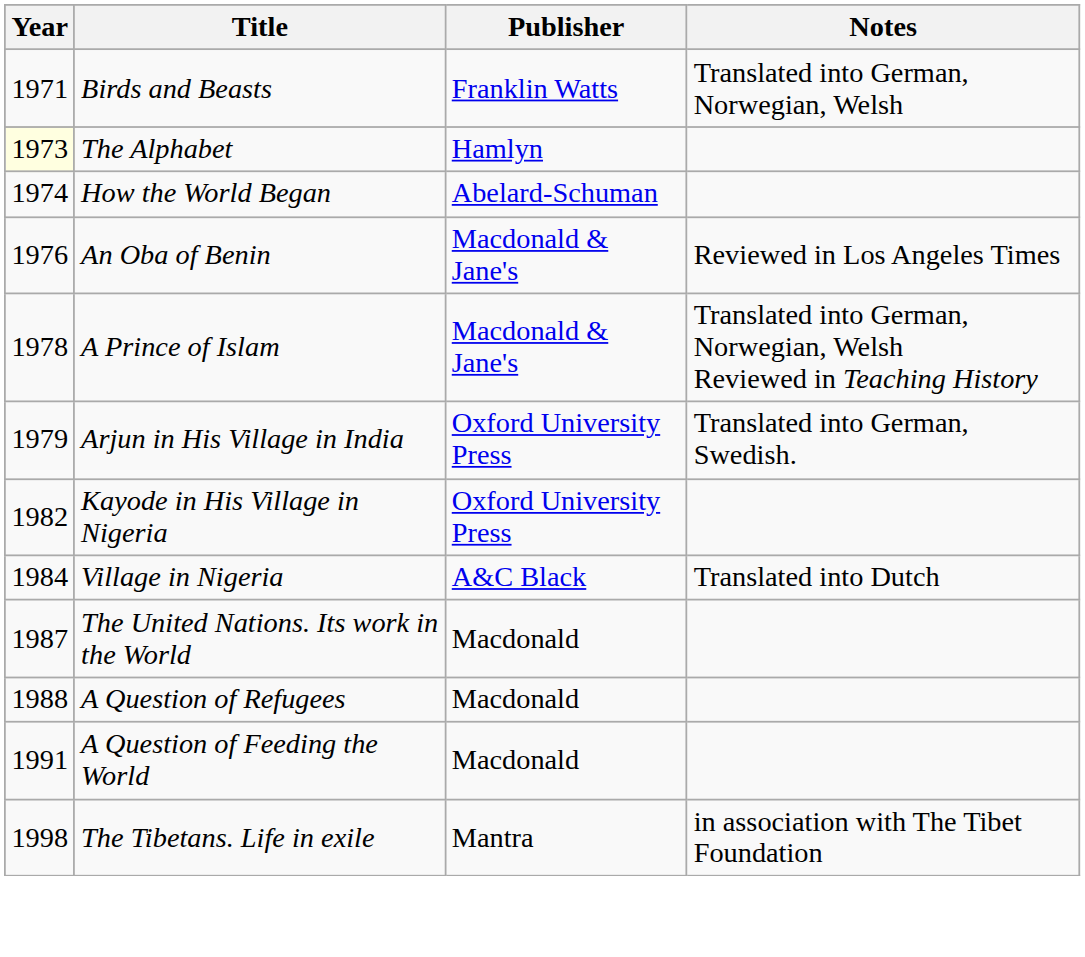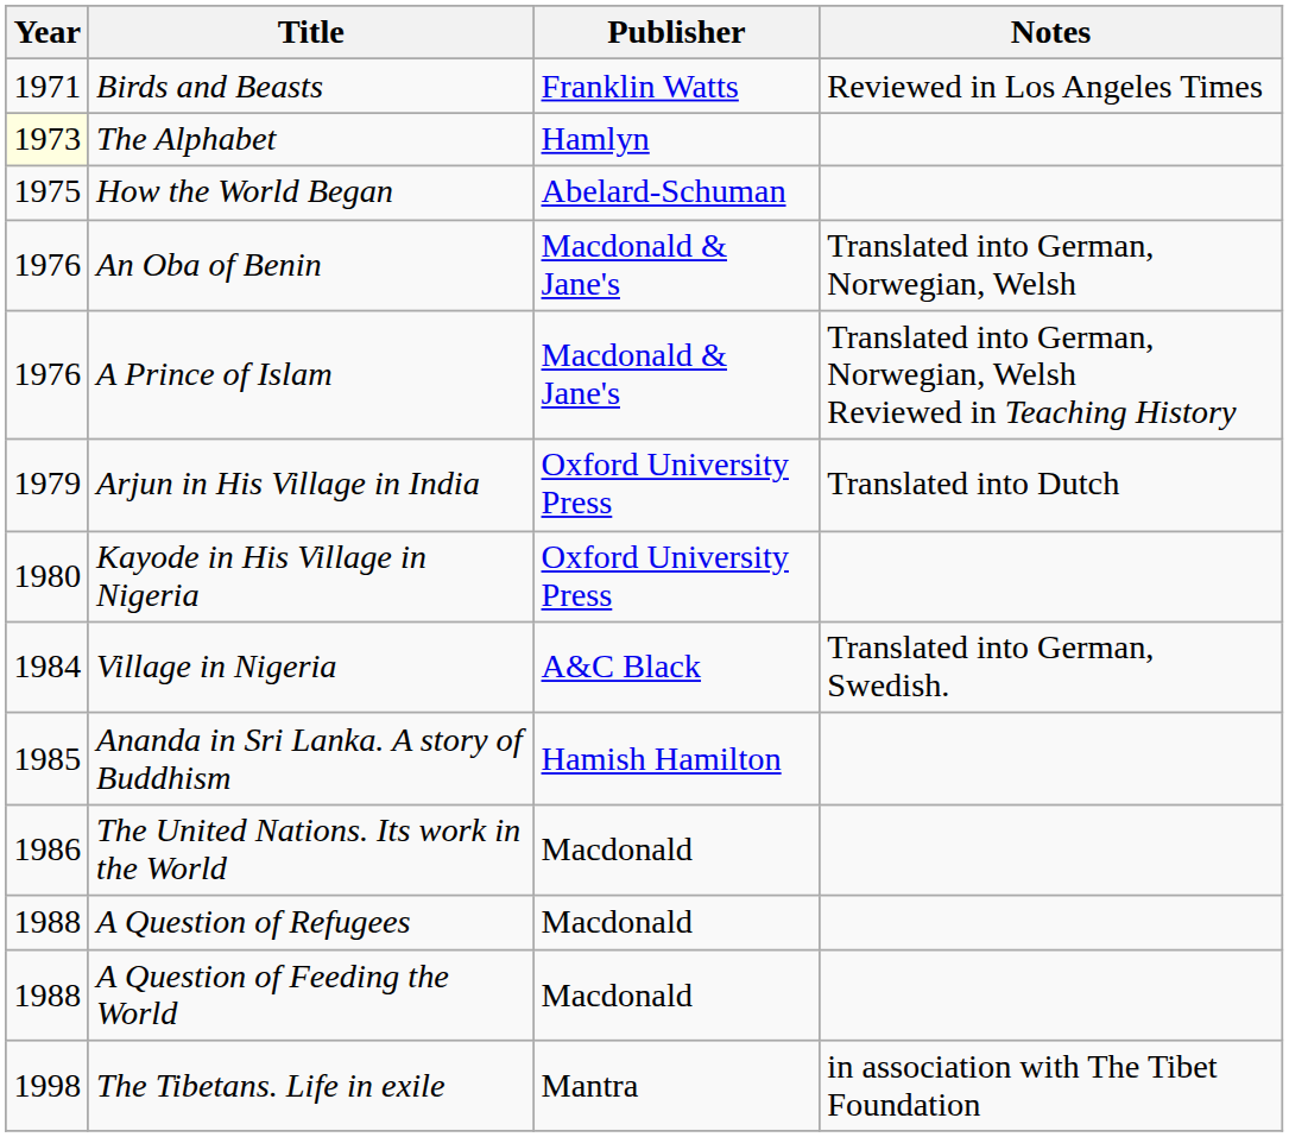Birds and Beasts | Notes: Translated into German, Norwegian, Welsh -> Reviewed in Los Angeles Times
How the World Began | Year: 1974 -> 1975
An Oba of Benin | Notes: Reviewed in Los Angeles Times -> Translated into German, Norwegian, Welsh
A Prince of Islam | Year: 1978 -> 1976
Arjun in His Village in India | Notes: Translated into German, Swedish. -> Translated into Dutch
Kayode in His Village in Nigeria | Year: 1982 -> 1980
Village in Nigeria | Notes: Translated into Dutch -> Translated into German, Swedish.
+ row: 1985 | Ananda in Sri Lanka. A story of Buddhism | Hamish Hamilton
The United Nations. Its work in the World | Year: 1987 -> 1986
A Question of Feeding the World | Year: 1991 -> 1988
